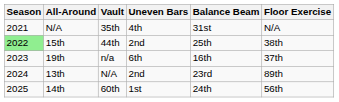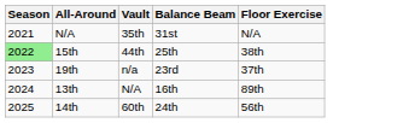- column: Uneven Bars | 4th | 2nd | 6th | 2nd | 1st
19th | Balance Beam: 16th -> 23rd
13th | Balance Beam: 23rd -> 16th
